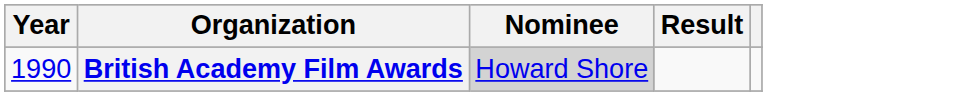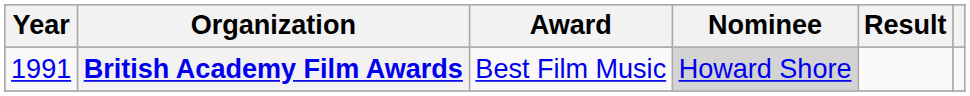+ column: Award | Best Film Music
British Academy Film Awards | Year: 1990 -> 1991
